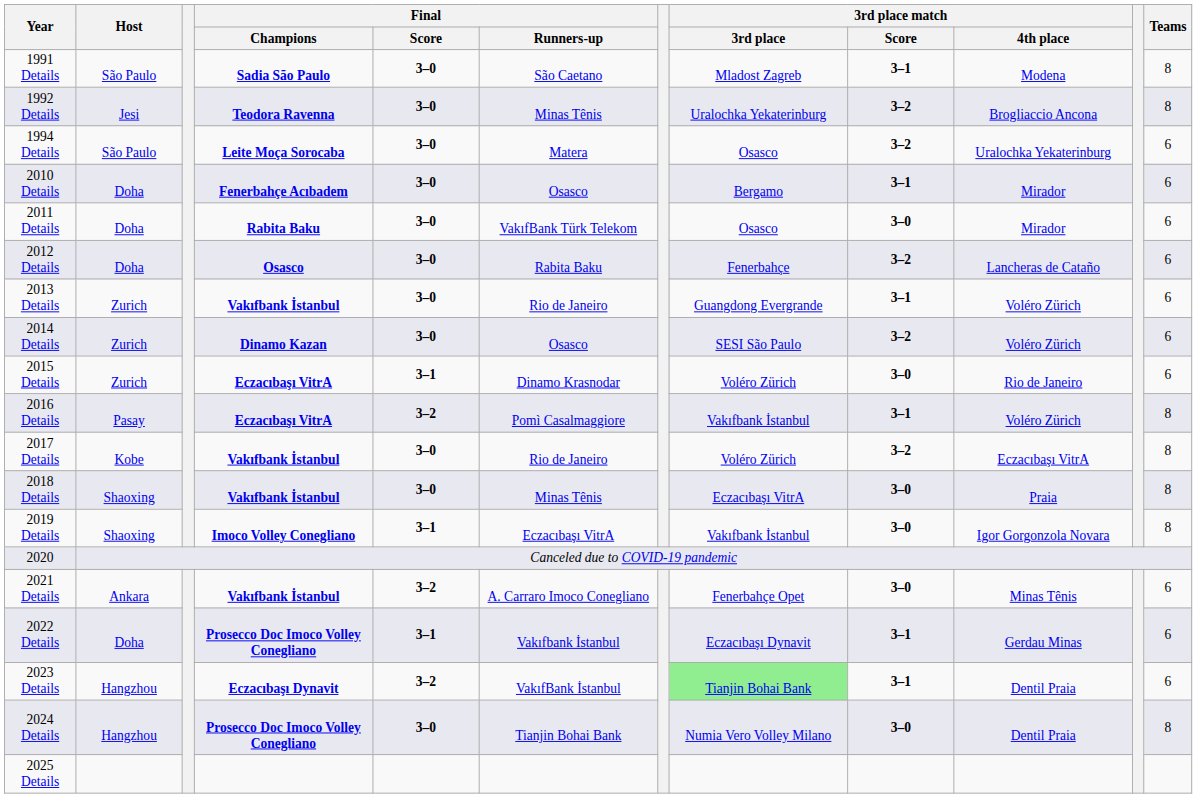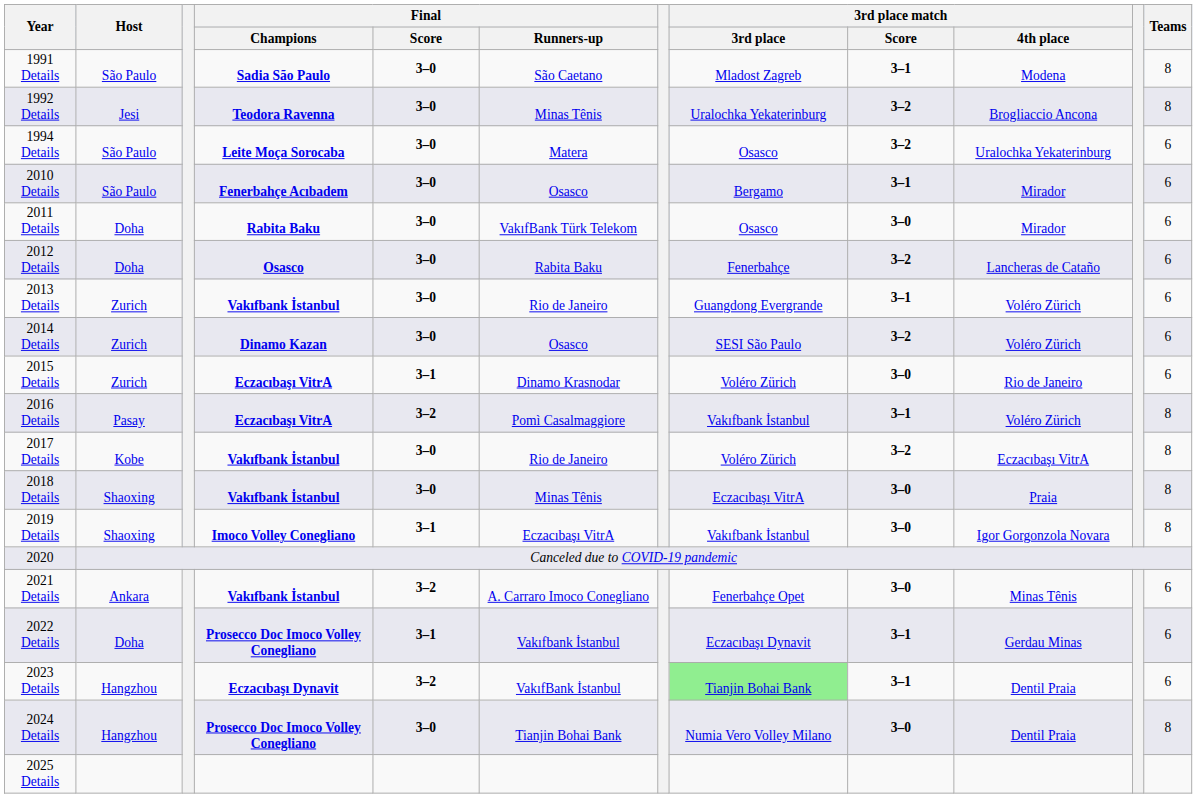2010 Details | Host: Doha -> São Paulo
